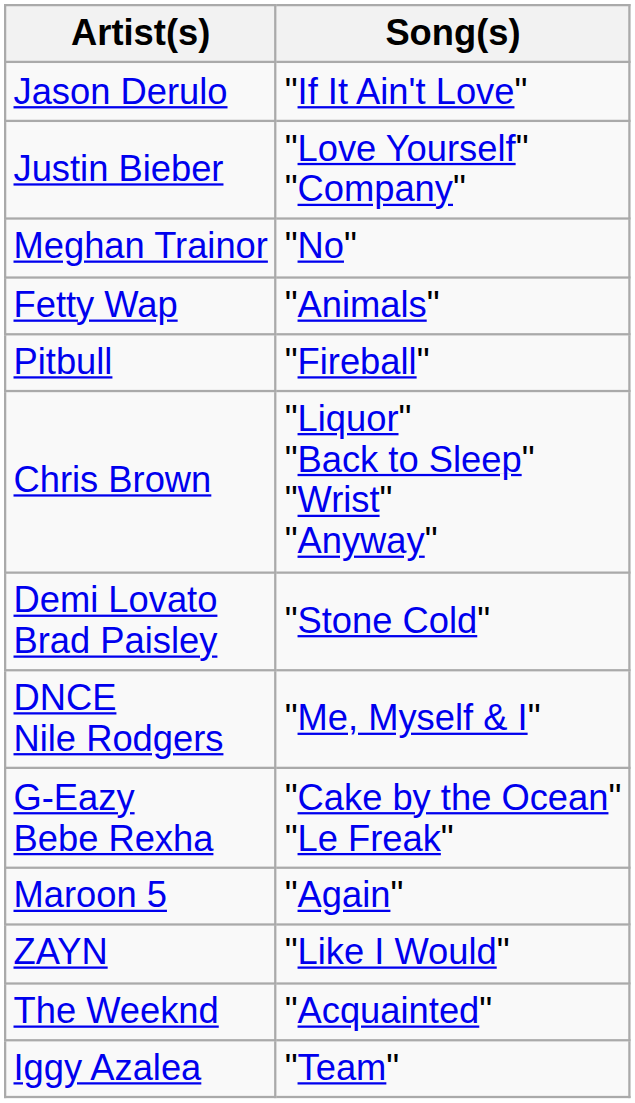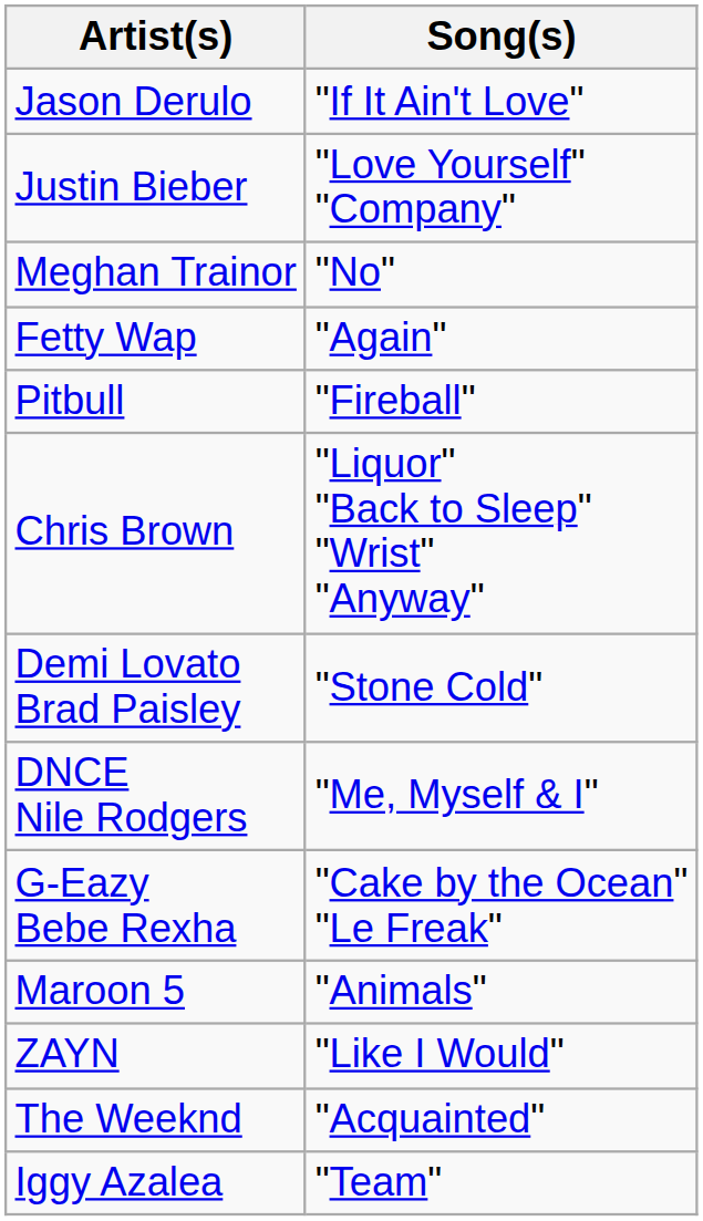Fetty Wap | Song(s): "Animals" -> "Again"
Maroon 5 | Song(s): "Again" -> "Animals"
